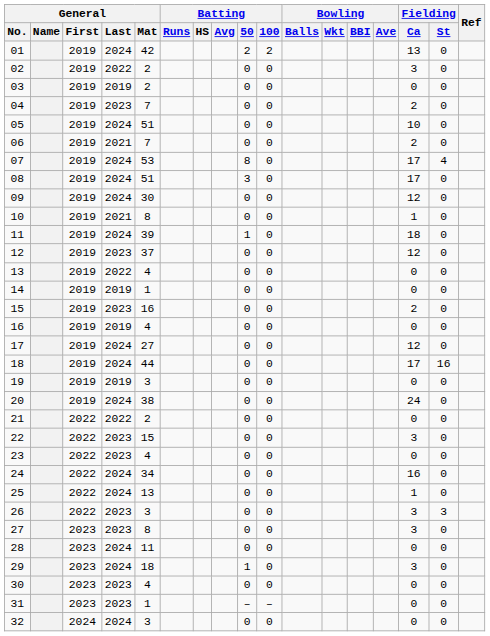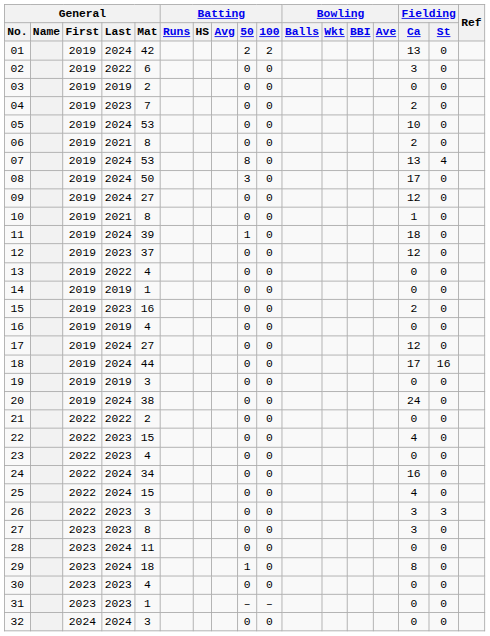02 | General / Mat: 2 -> 6
05 | General / Mat: 51 -> 53
06 | General / Mat: 7 -> 8
07 | Fielding / Ca: 17 -> 13
08 | General / Mat: 51 -> 50
09 | General / Mat: 30 -> 27
22 | Fielding / Ca: 3 -> 4
25 | General / Mat: 13 -> 15
25 | Fielding / Ca: 1 -> 4
29 | Fielding / Ca: 3 -> 8
